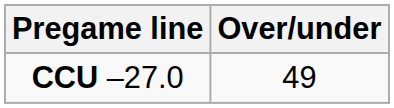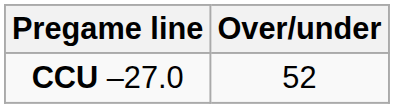CCU –27.0 | Over/under: 49 -> 52
